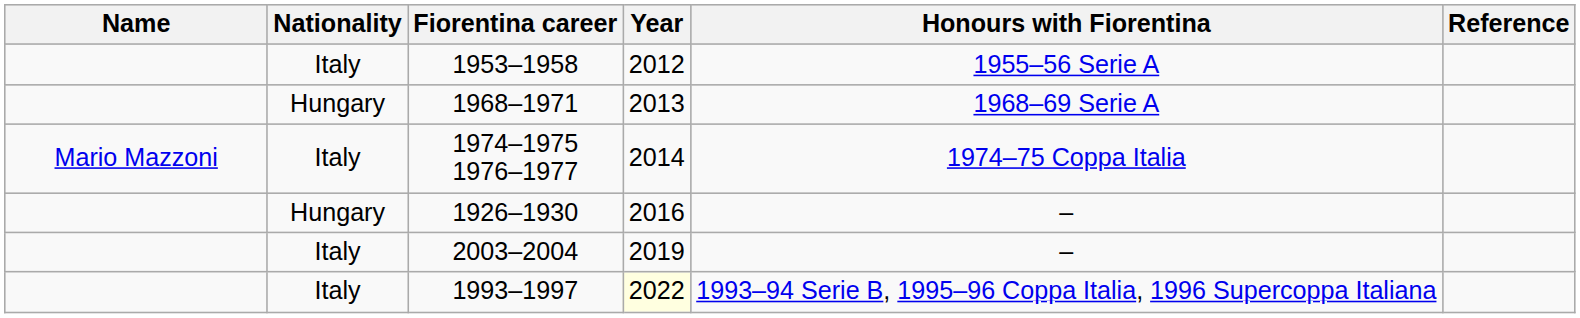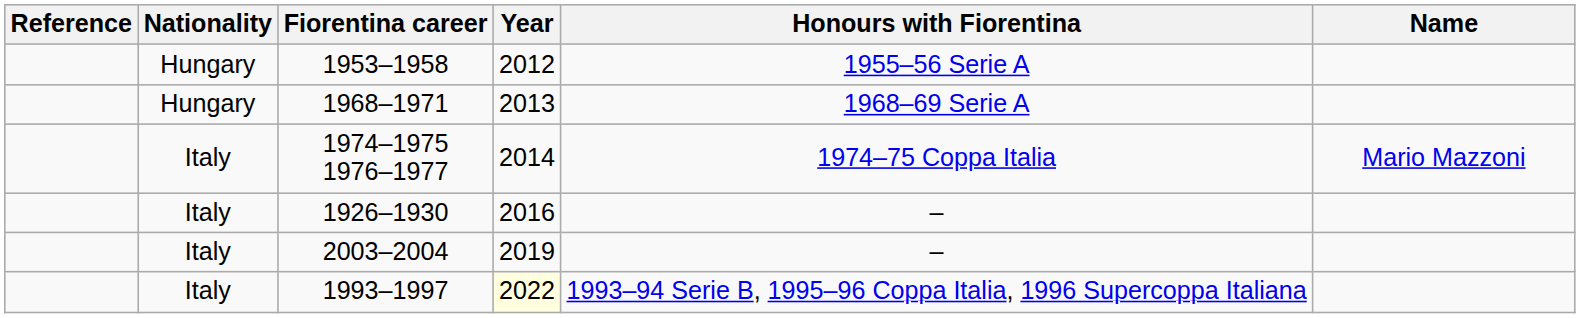columns swapped: Name <-> Reference
1953–1958 | Nationality: Italy -> Hungary
1926–1930 | Nationality: Hungary -> Italy
